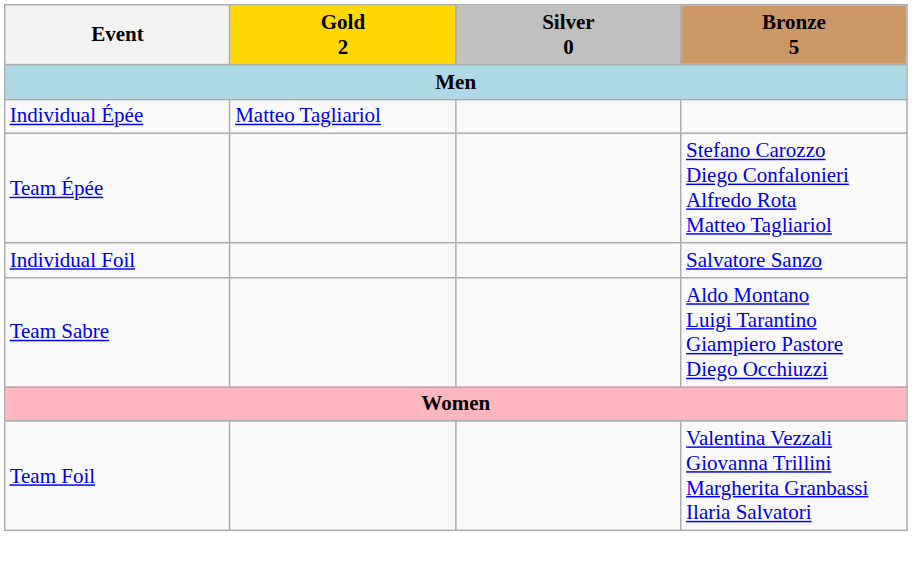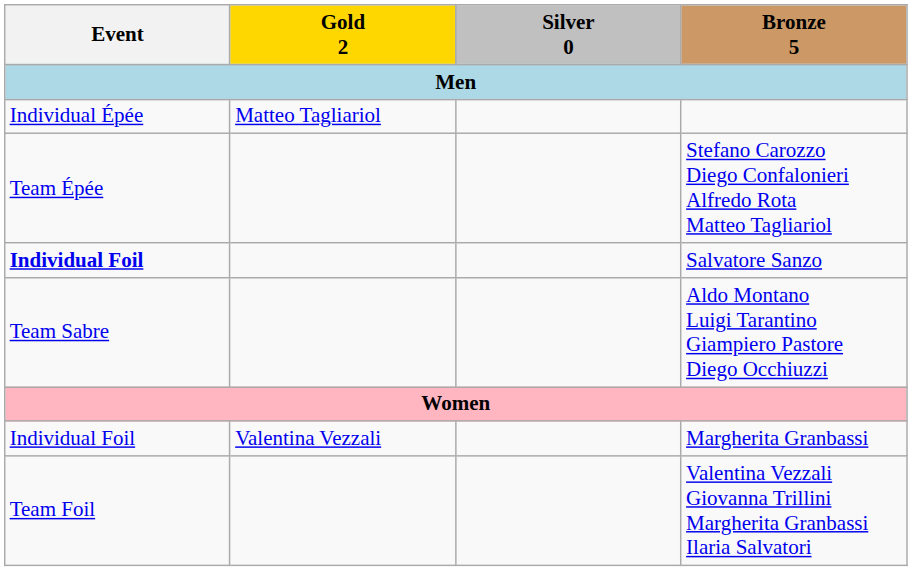Salvatore Sanzo | Event: normal -> bold
+ row: Individual Foil | Valentina Vezzali | Margherita Granbassi
